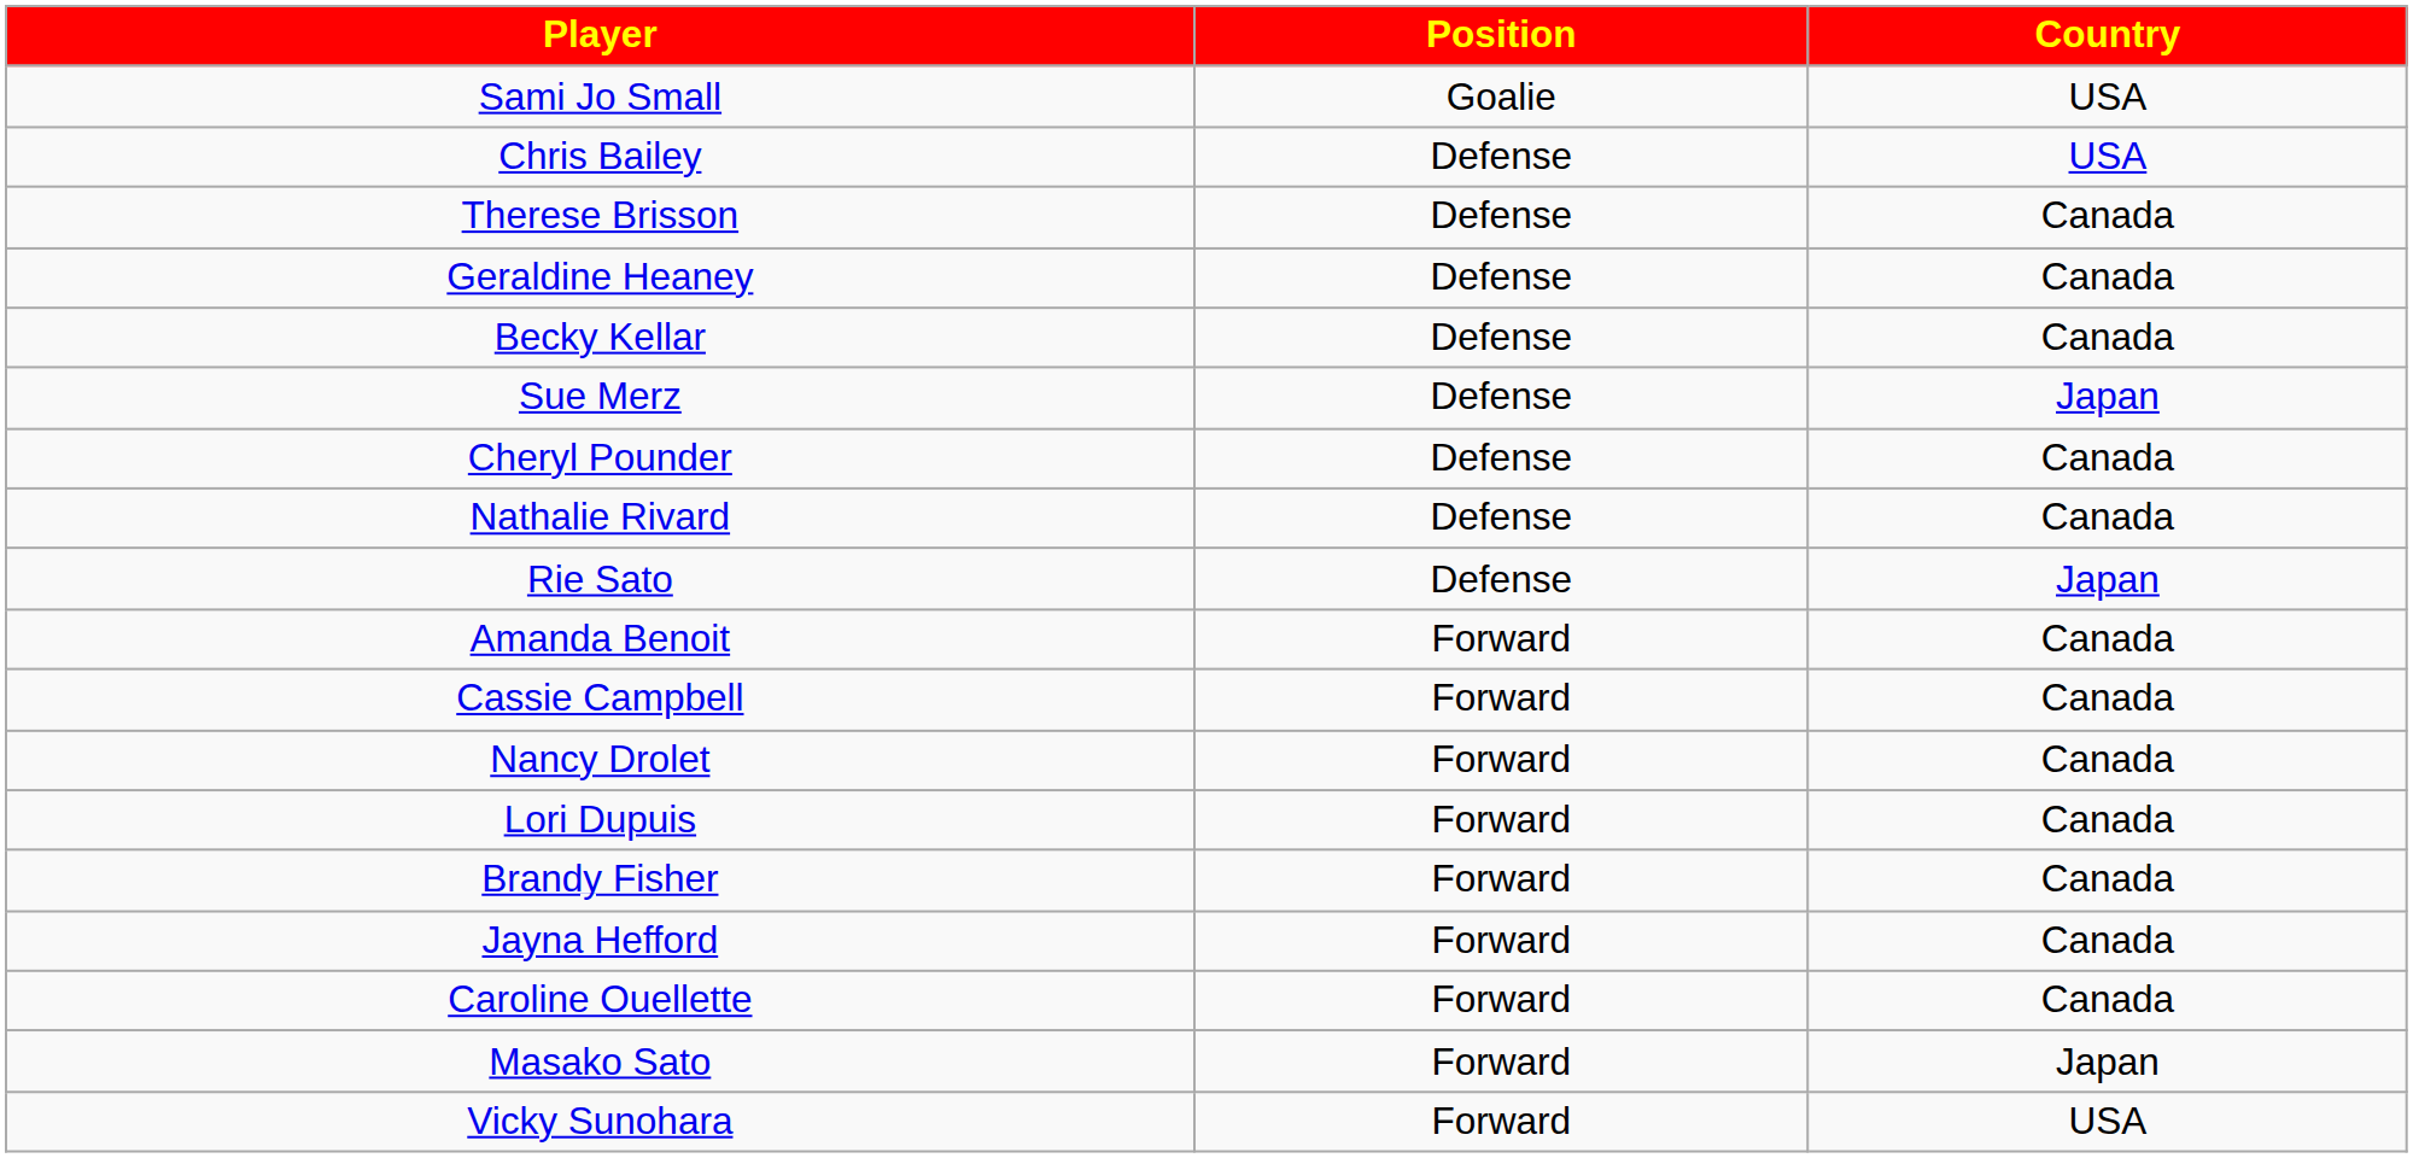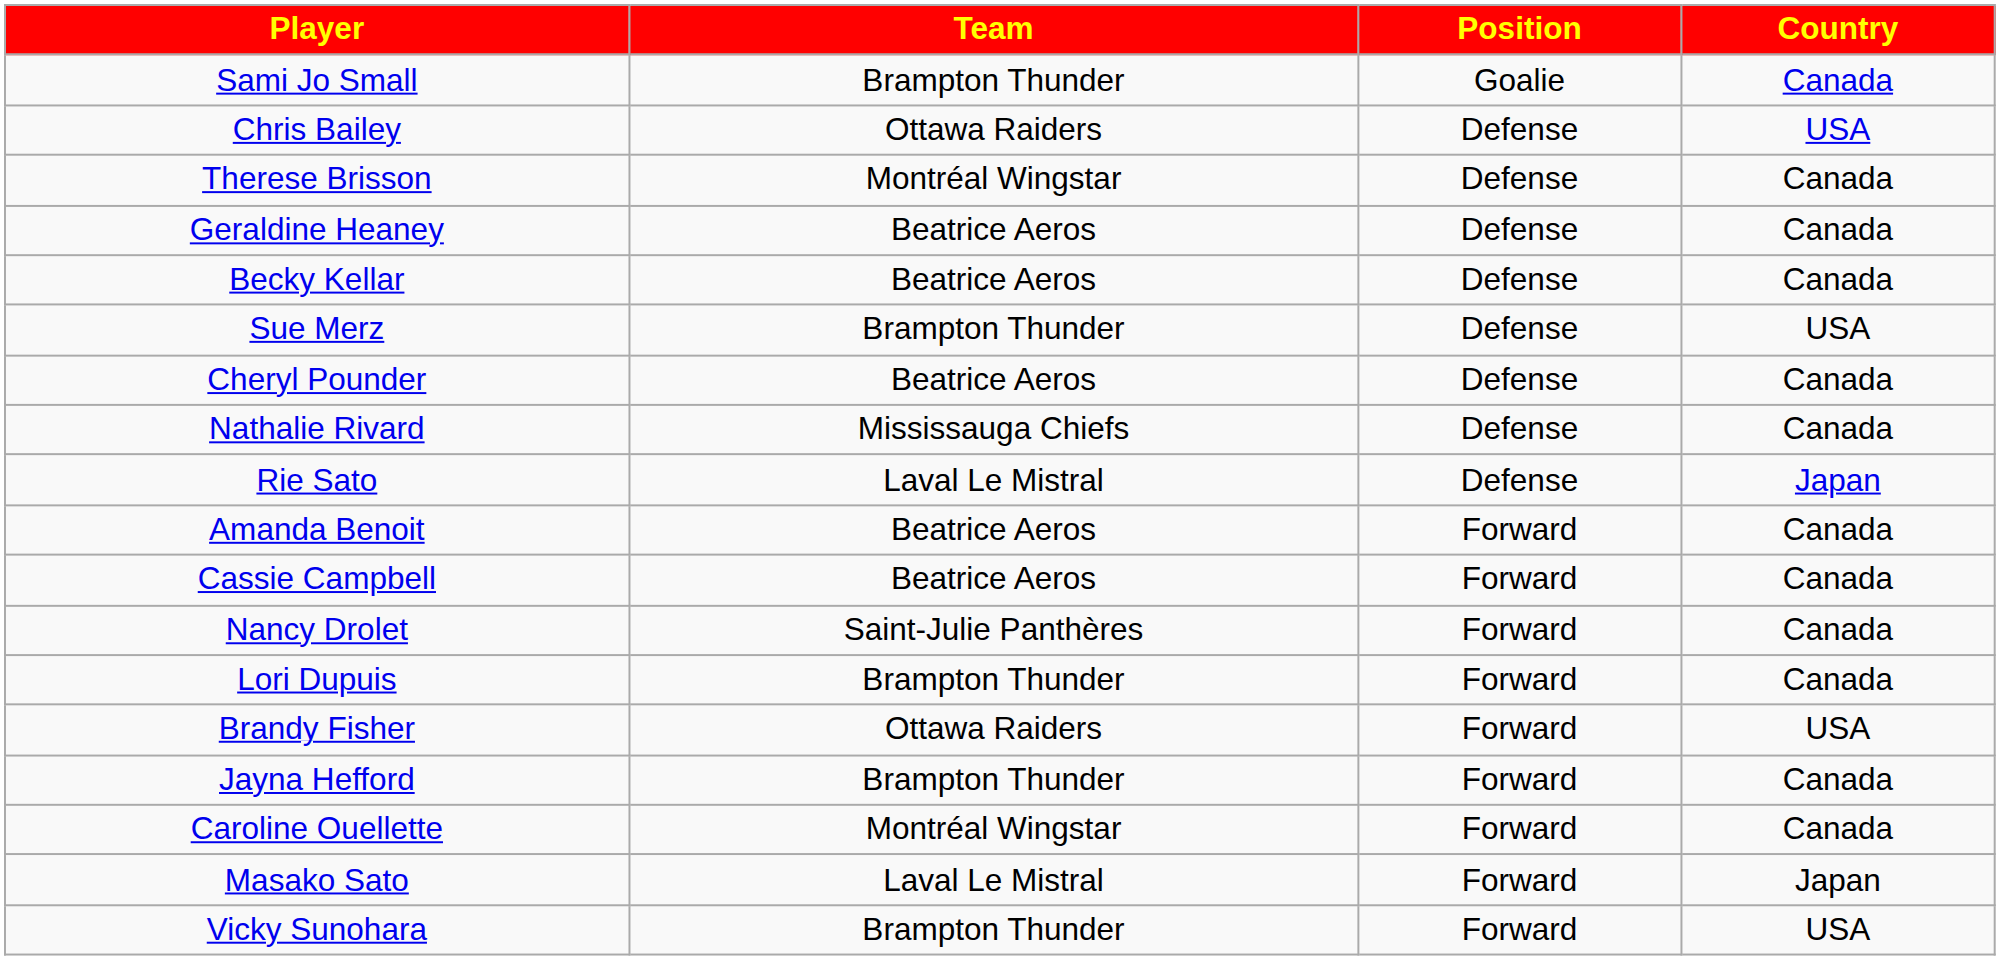+ column: Team | Brampton Thunder | Ottawa Raiders | Montréal Wingstar | Beatrice Aeros | Beatrice Aeros | Brampton Thunder | Beatrice Aeros | Mississauga Chiefs | Laval Le Mistral | Beatrice Aeros | Beatrice Aeros | Saint-Julie Panthères | Brampton Thunder | Ottawa Raiders | Brampton Thunder | Montréal Wingstar | Laval Le Mistral | Brampton Thunder
Sami Jo Small | Country: USA -> Canada
Sue Merz | Country: Japan -> USA
Brandy Fisher | Country: Canada -> USA
